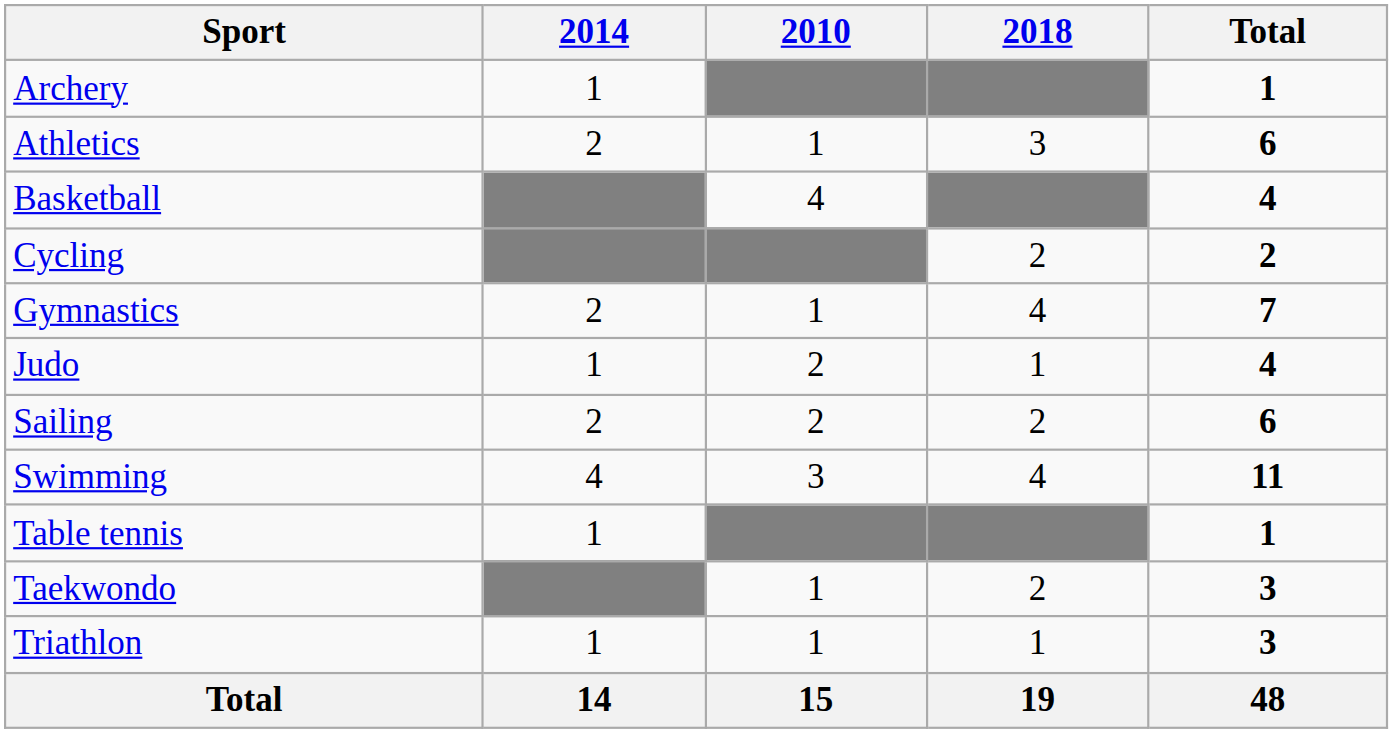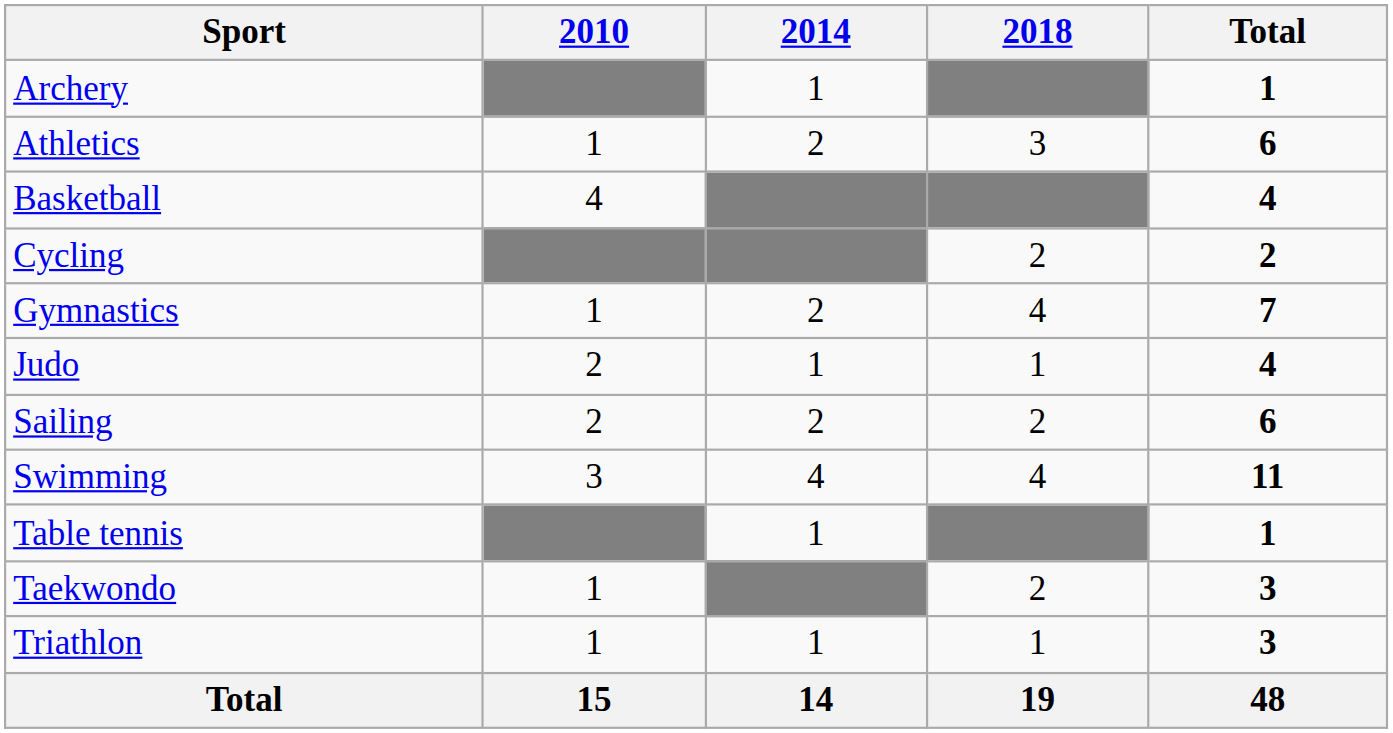columns swapped: 2010 <-> 2014
